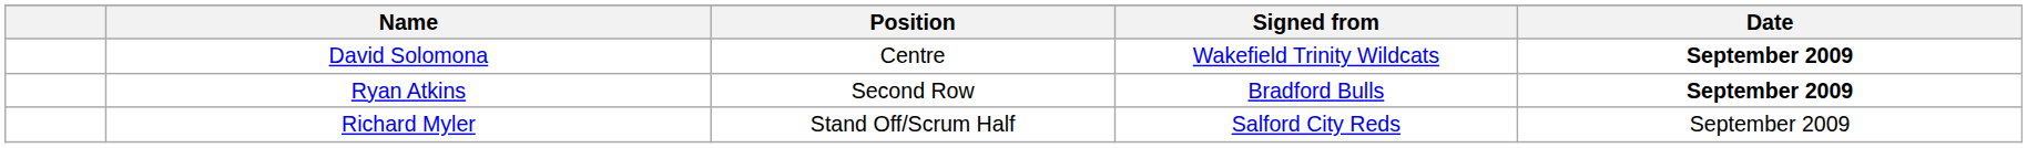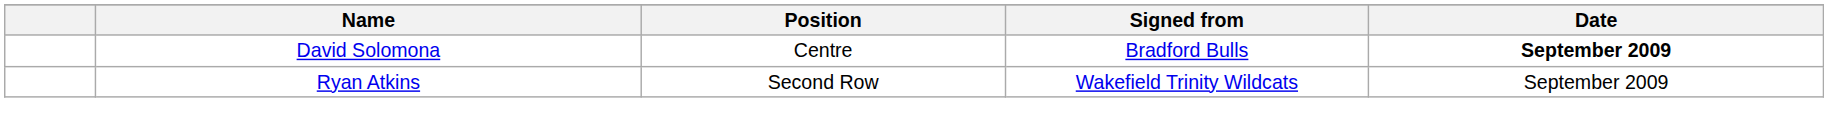David Solomona | Signed from: Wakefield Trinity Wildcats -> Bradford Bulls
Ryan Atkins | Signed from: Bradford Bulls -> Wakefield Trinity Wildcats
Ryan Atkins | Date: bold -> normal
- row: Richard Myler | Stand Off/Scrum Half | Salford City Reds | September 2009
